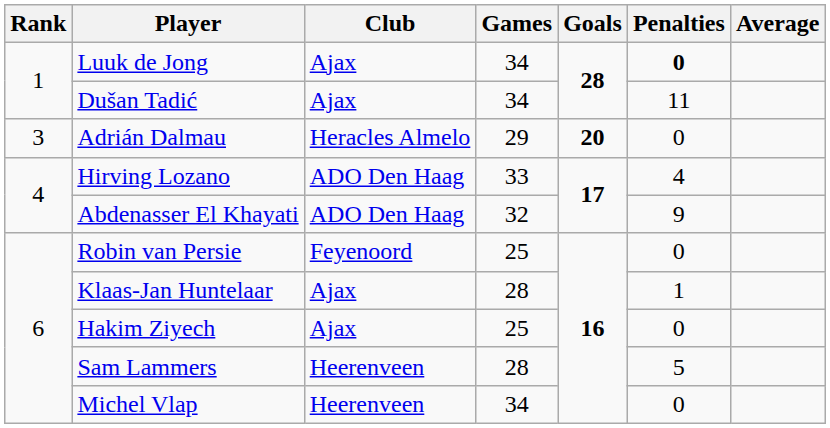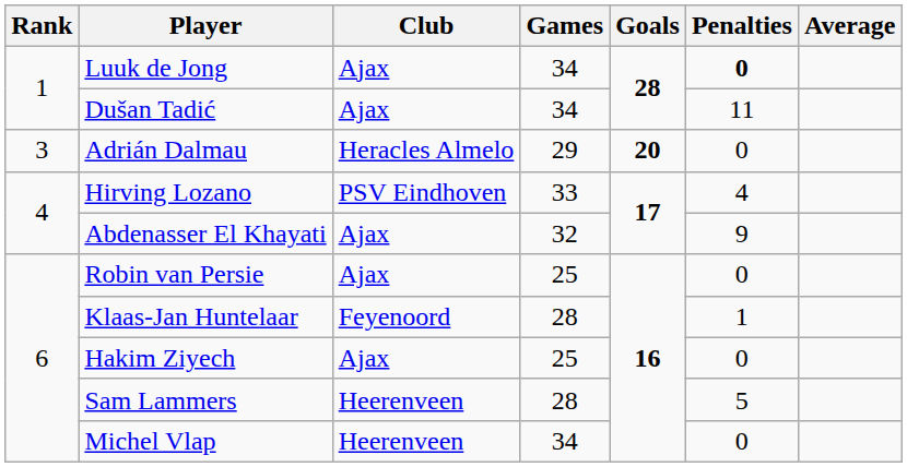Hirving Lozano | Club: ADO Den Haag -> PSV Eindhoven
Abdenasser El Khayati | Club: ADO Den Haag -> Ajax
Robin van Persie | Club: Feyenoord -> Ajax
Klaas-Jan Huntelaar | Club: Ajax -> Feyenoord
